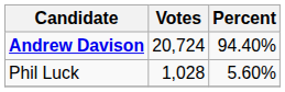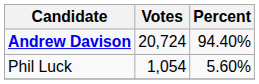Phil Luck | Votes: 1,028 -> 1,054
